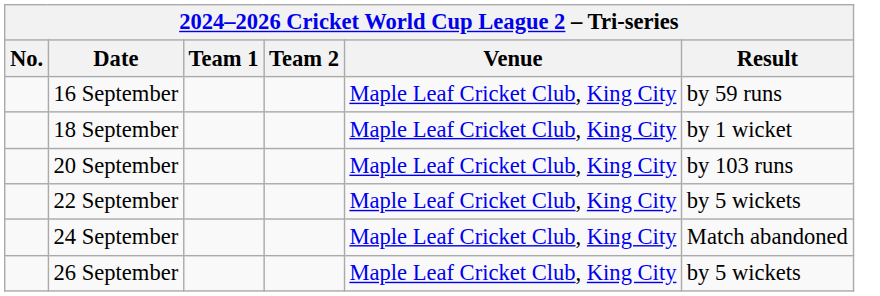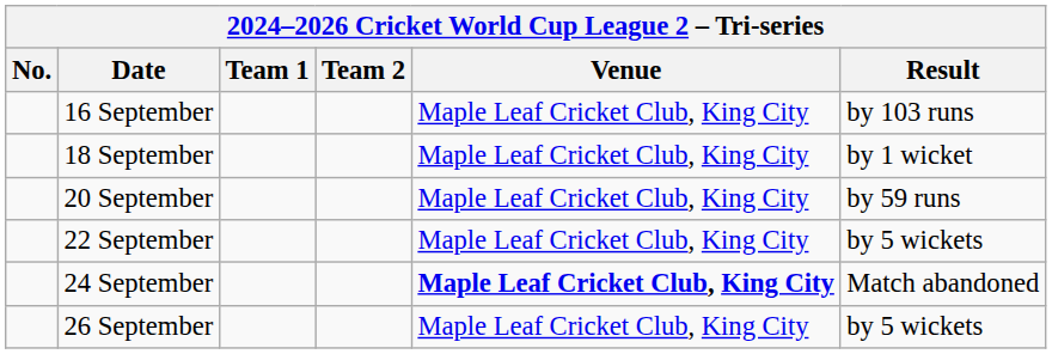16 September | Result: by 59 runs -> by 103 runs
20 September | Result: by 103 runs -> by 59 runs
24 September | Venue: normal -> bold
